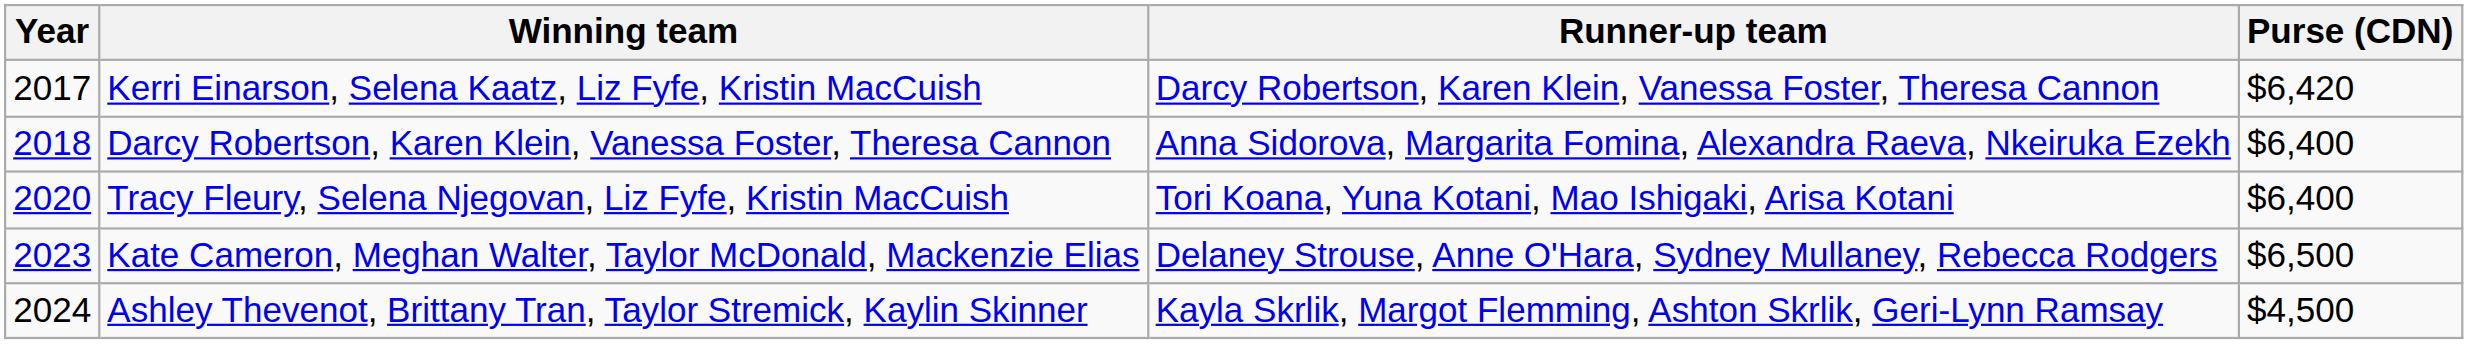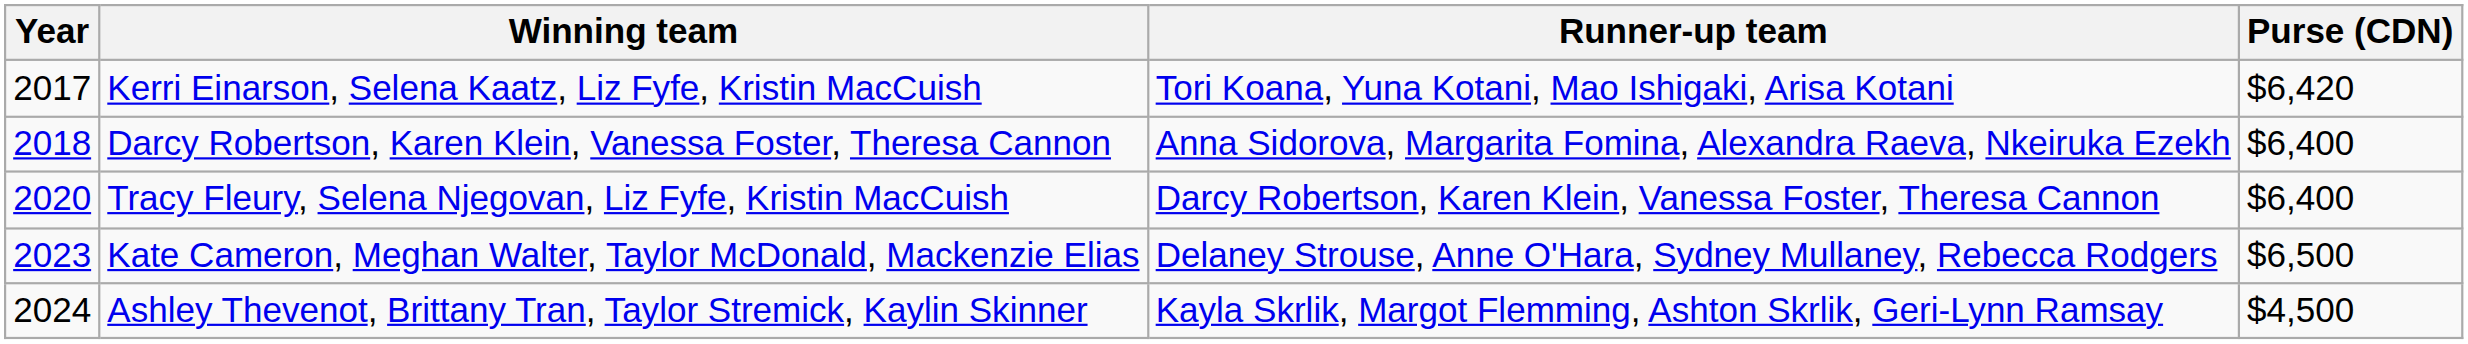Kerri Einarson, Selena Kaatz, Liz Fyfe, Kristin MacCuish | Runner-up team: Darcy Robertson, Karen Klein, Vanessa Foster, Theresa Cannon -> Tori Koana, Yuna Kotani, Mao Ishigaki, Arisa Kotani
Tracy Fleury, Selena Njegovan, Liz Fyfe, Kristin MacCuish | Runner-up team: Tori Koana, Yuna Kotani, Mao Ishigaki, Arisa Kotani -> Darcy Robertson, Karen Klein, Vanessa Foster, Theresa Cannon
